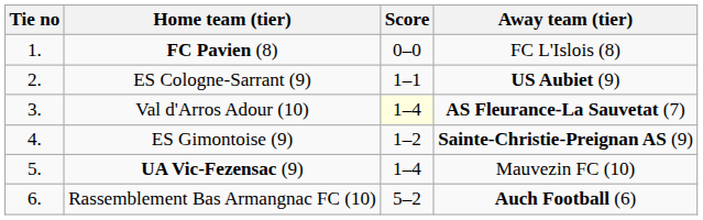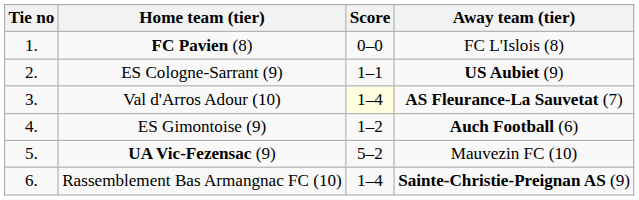ES Gimontoise (9) | Away team (tier): Sainte-Christie-Preignan AS (9) -> Auch Football (6)
UA Vic-Fezensac (9) | Score: 1–4 -> 5–2
Rassemblement Bas Armangnac FC (10) | Score: 5–2 -> 1–4
Rassemblement Bas Armangnac FC (10) | Away team (tier): Auch Football (6) -> Sainte-Christie-Preignan AS (9)
